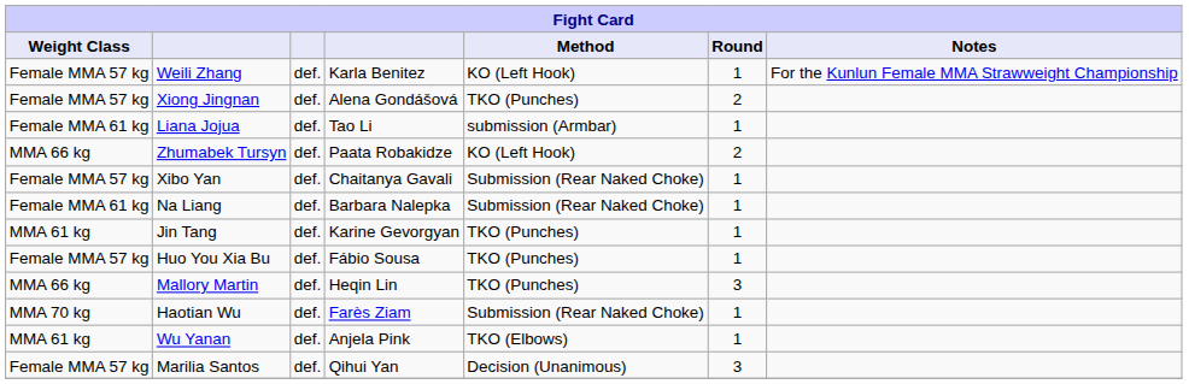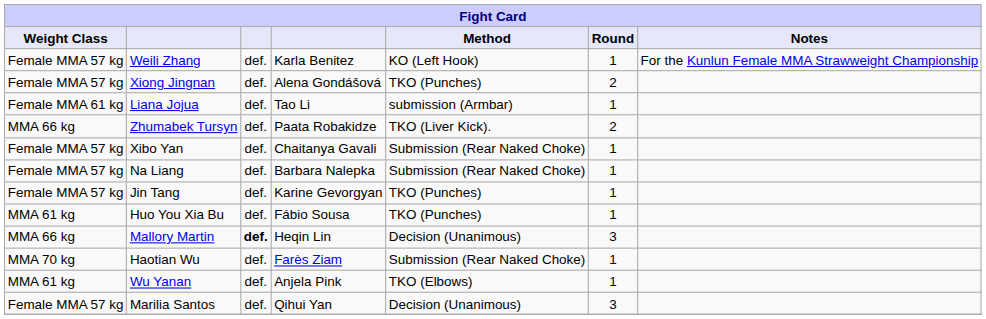Zhumabek Tursyn | Method: KO (Left Hook) -> TKO (Liver Kick).
Na Liang | Weight Class: Female MMA 61 kg -> Female MMA 57 kg
Jin Tang | Weight Class: MMA 61 kg -> Female MMA 57 kg
Huo You Xia Bu | Weight Class: Female MMA 57 kg -> MMA 61 kg
Mallory Martin | column 3: normal -> bold
Mallory Martin | Method: TKO (Punches) -> Decision (Unanimous)
